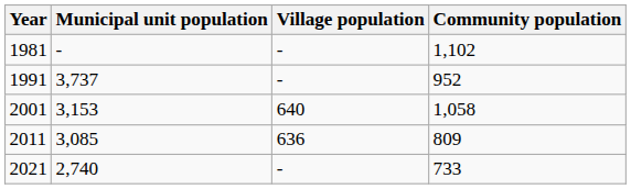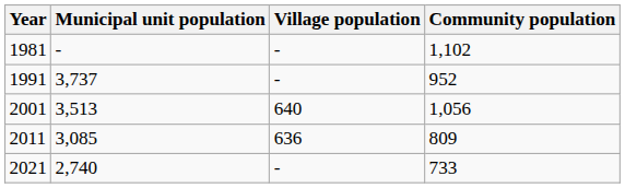2001 | Municipal unit population: 3,153 -> 3,513
2001 | Community population: 1,058 -> 1,056
